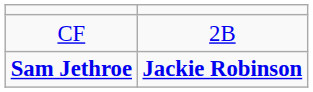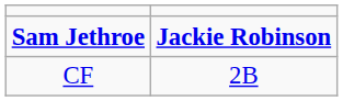rows swapped: Sam Jethroe <-> CF
